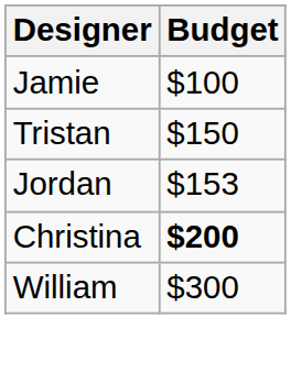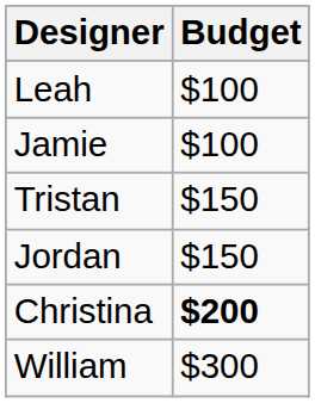+ row: Leah | $100
Jordan | Budget: $153 -> $150
